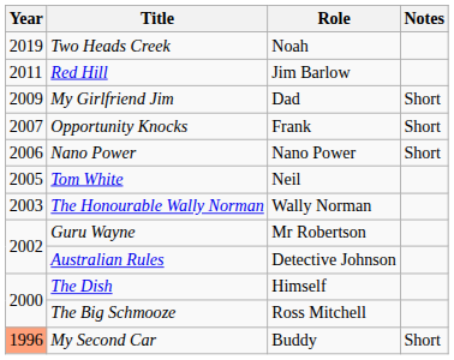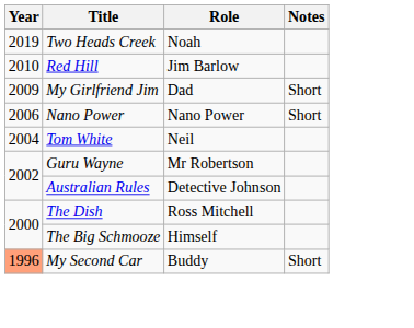Red Hill | Year: 2011 -> 2010
- row: 2007 | Opportunity Knocks | Frank | Short
Tom White | Year: 2005 -> 2004
- row: 2003 | The Honourable Wally Norman | Wally Norman
The Dish | Role: Himself -> Ross Mitchell
The Big Schmooze | Role: Ross Mitchell -> Himself
